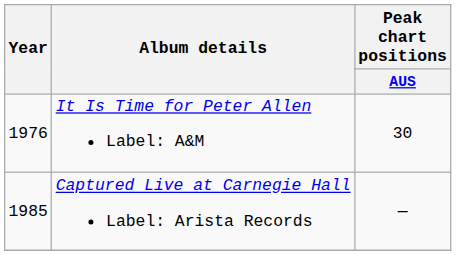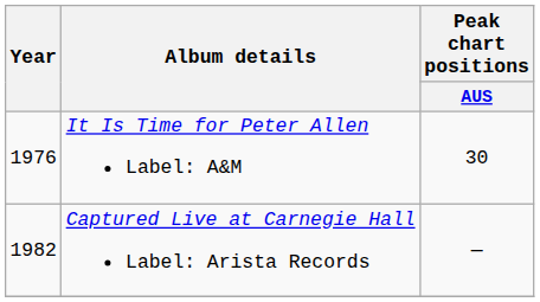Captured Live at Carnegie Hall Label: Arista Records | Year: 1985 -> 1982
